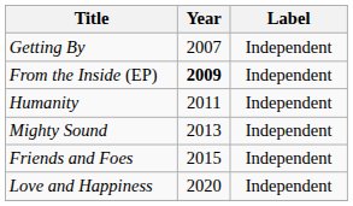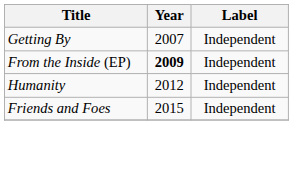Humanity | Year: 2011 -> 2012
- row: Mighty Sound | 2013 | Independent
- row: Love and Happiness | 2020 | Independent
